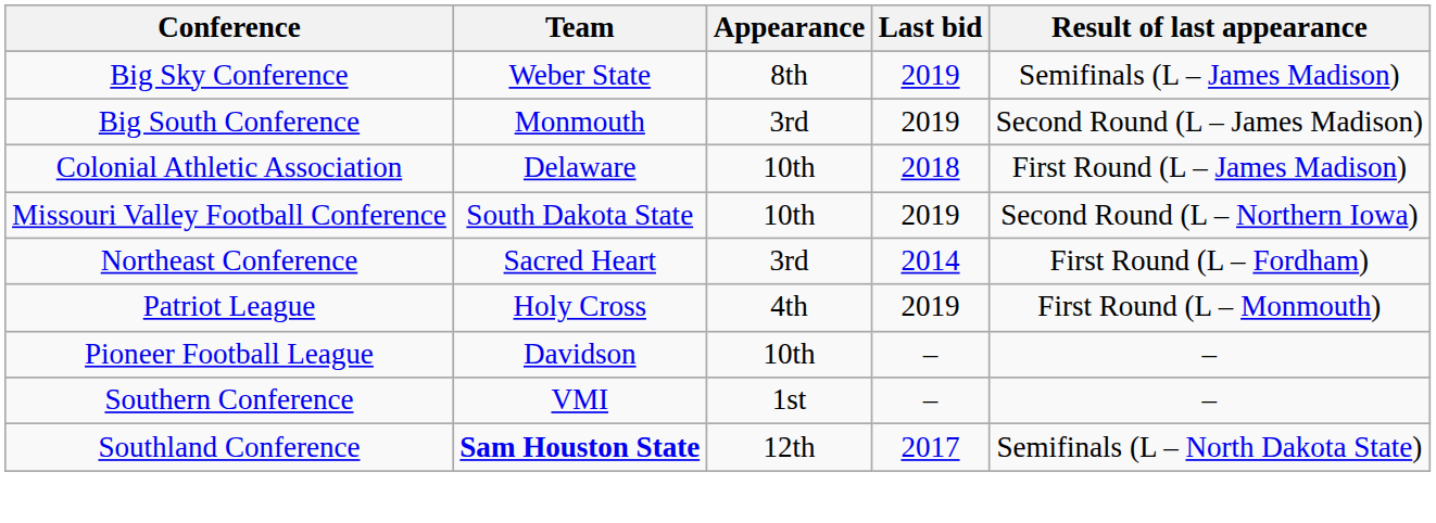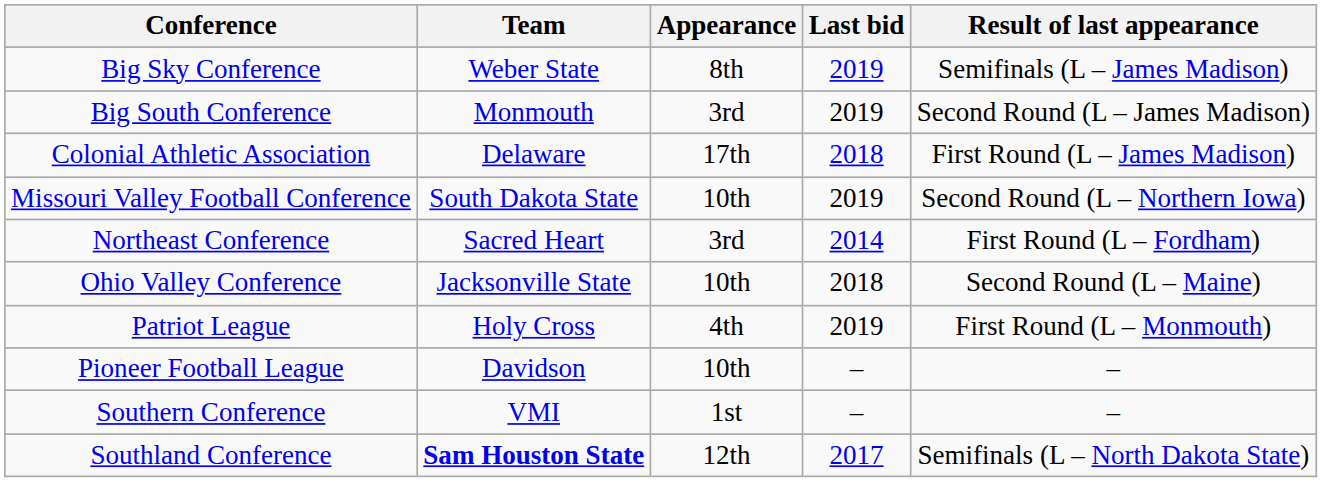Colonial Athletic Association | Appearance: 10th -> 17th
+ row: Ohio Valley Conference | Jacksonville State | 10th | 2018 | Second Round (L – Maine)
